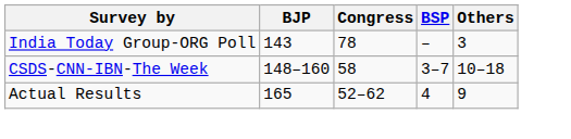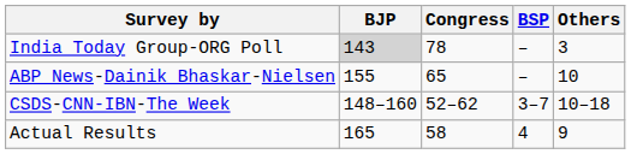India Today Group-ORG Poll | BJP: no background -> lightgrey background
+ row: ABP News-Dainik Bhaskar-Nielsen | 155 | 65 | – | 10
CSDS-CNN-IBN-The Week | Congress: 58 -> 52–62
Actual Results | Congress: 52–62 -> 58
